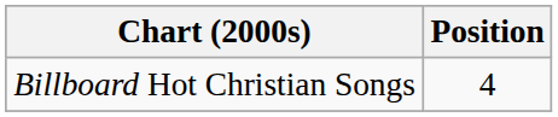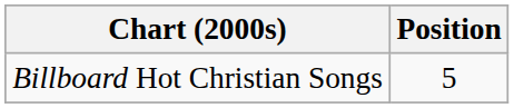Billboard Hot Christian Songs | Position: 4 -> 5
